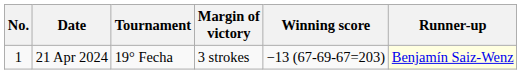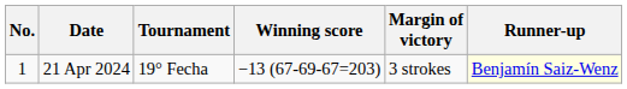columns swapped: Winning score <-> Margin of victory
